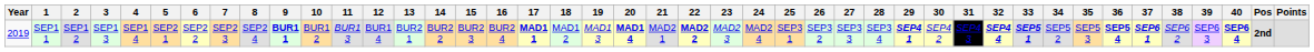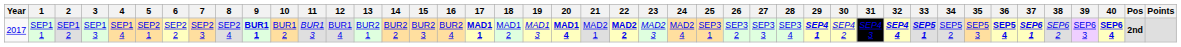SEP1 1 | Year: 2019 -> 2017
